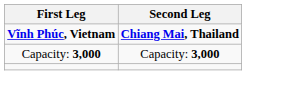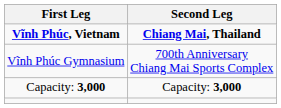+ row: Vĩnh Phúc Gymnasium | 700th Anniversary Chiang Mai Sports Complex
